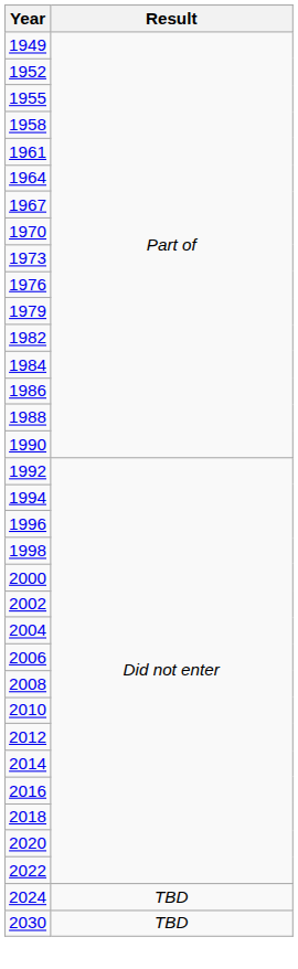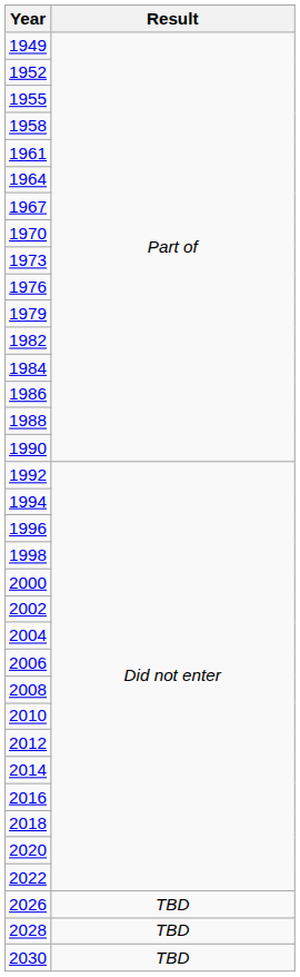- row: 2024 | TBD
+ row: 2026 | TBD
+ row: 2028 | TBD
